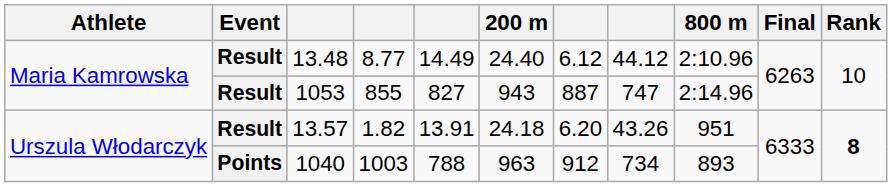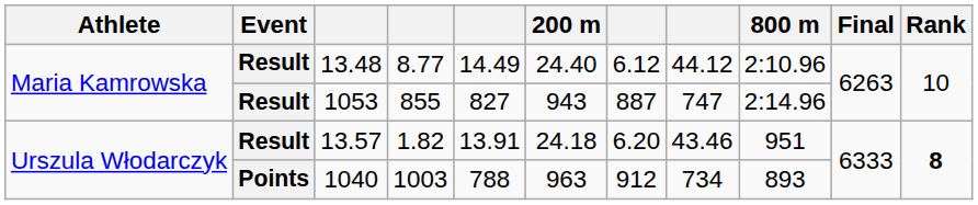13.57 | column 8: 43.26 -> 43.46
